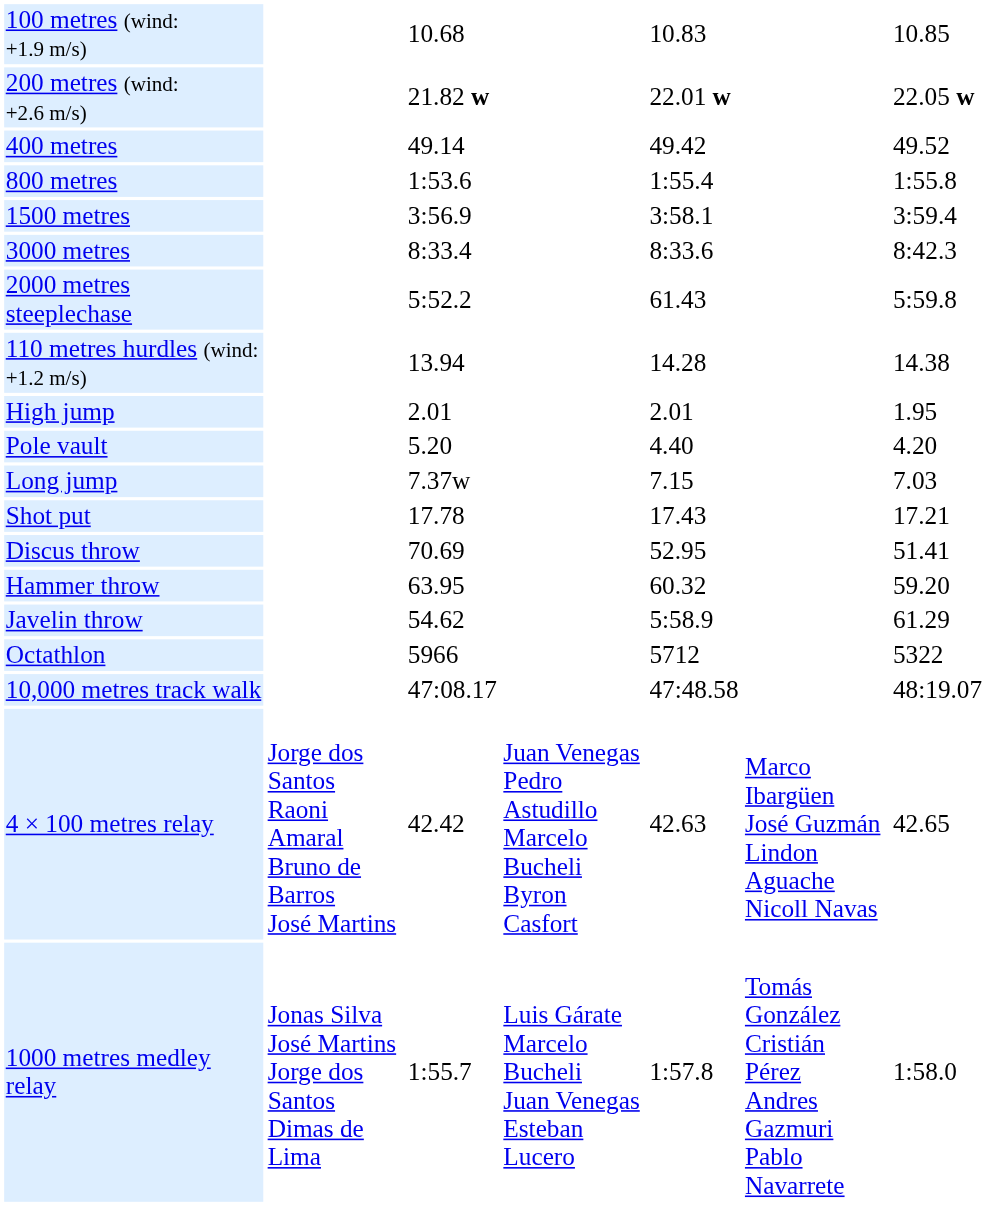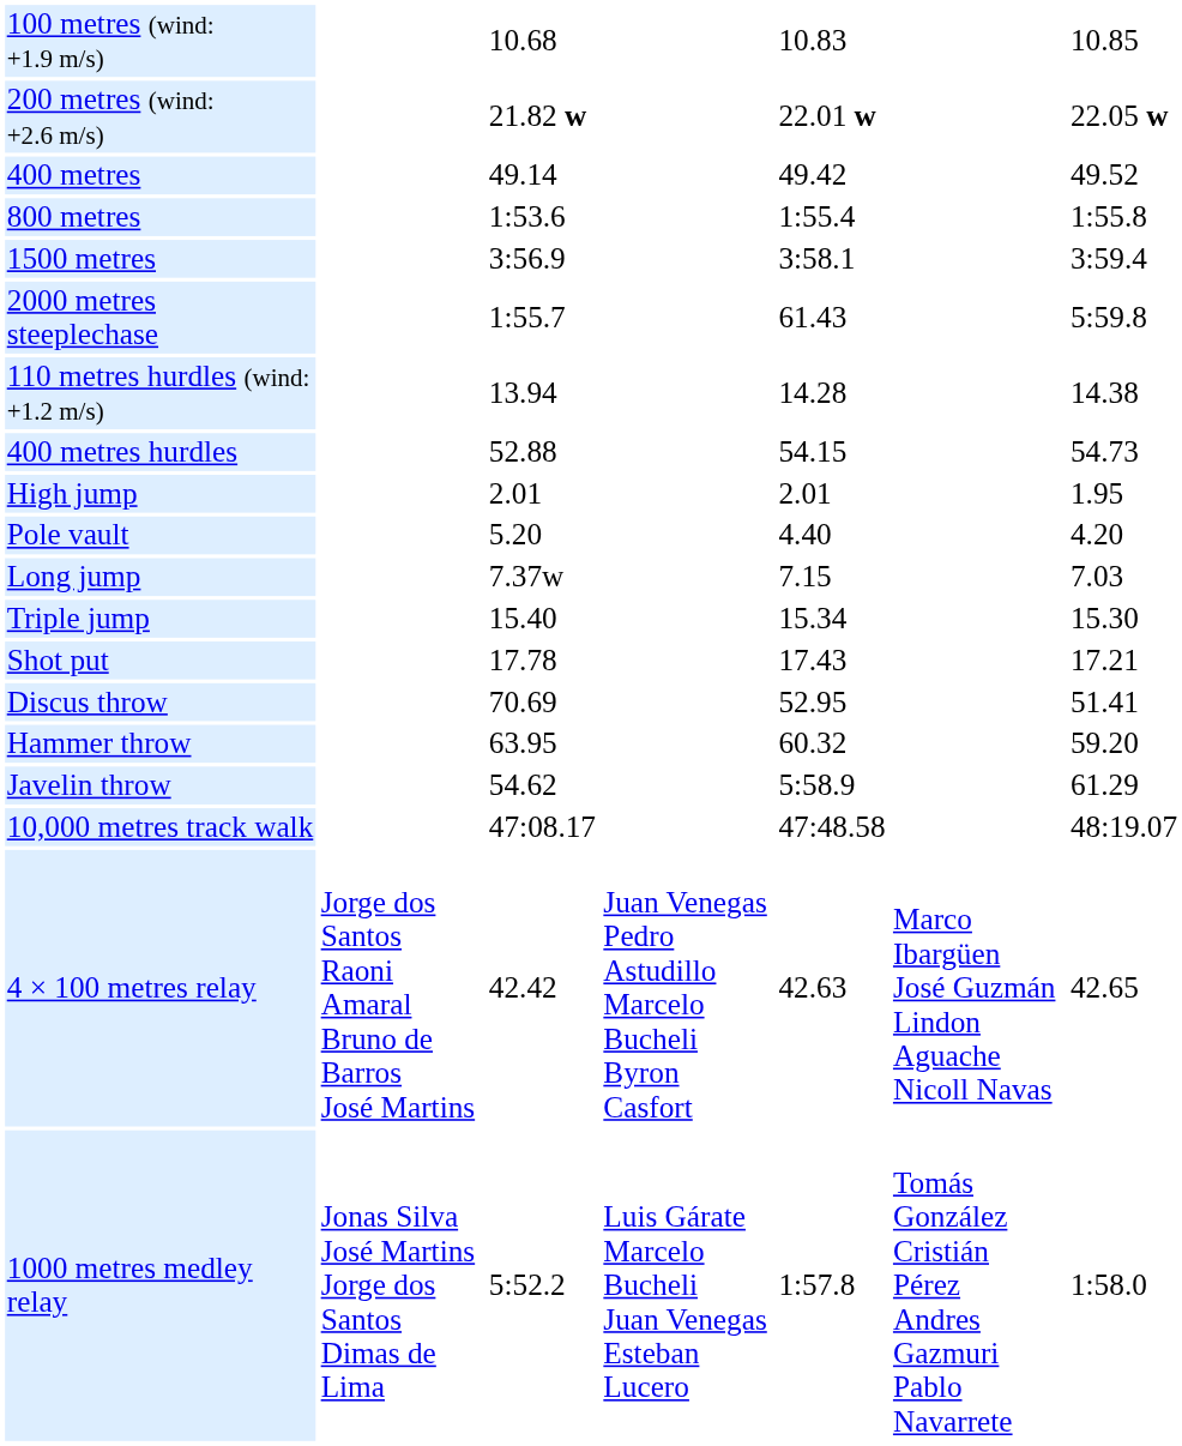- row: 3000 metres | 8:33.4 | 8:33.6 | 8:42.3
2000 metres steeplechase | column 3: 5:52.2 -> 1:55.7
+ row: 400 metres hurdles | 52.88 | 54.15 | 54.73
+ row: Triple jump | 15.40 | 15.34 | 15.30
- row: Octathlon | 5966 | 5712 | 5322
1000 metres medley relay | column 3: 1:55.7 -> 5:52.2
